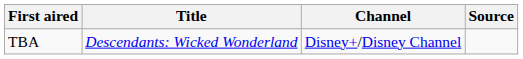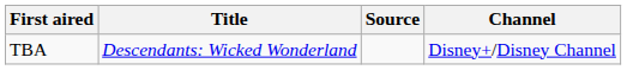columns swapped: Channel <-> Source
